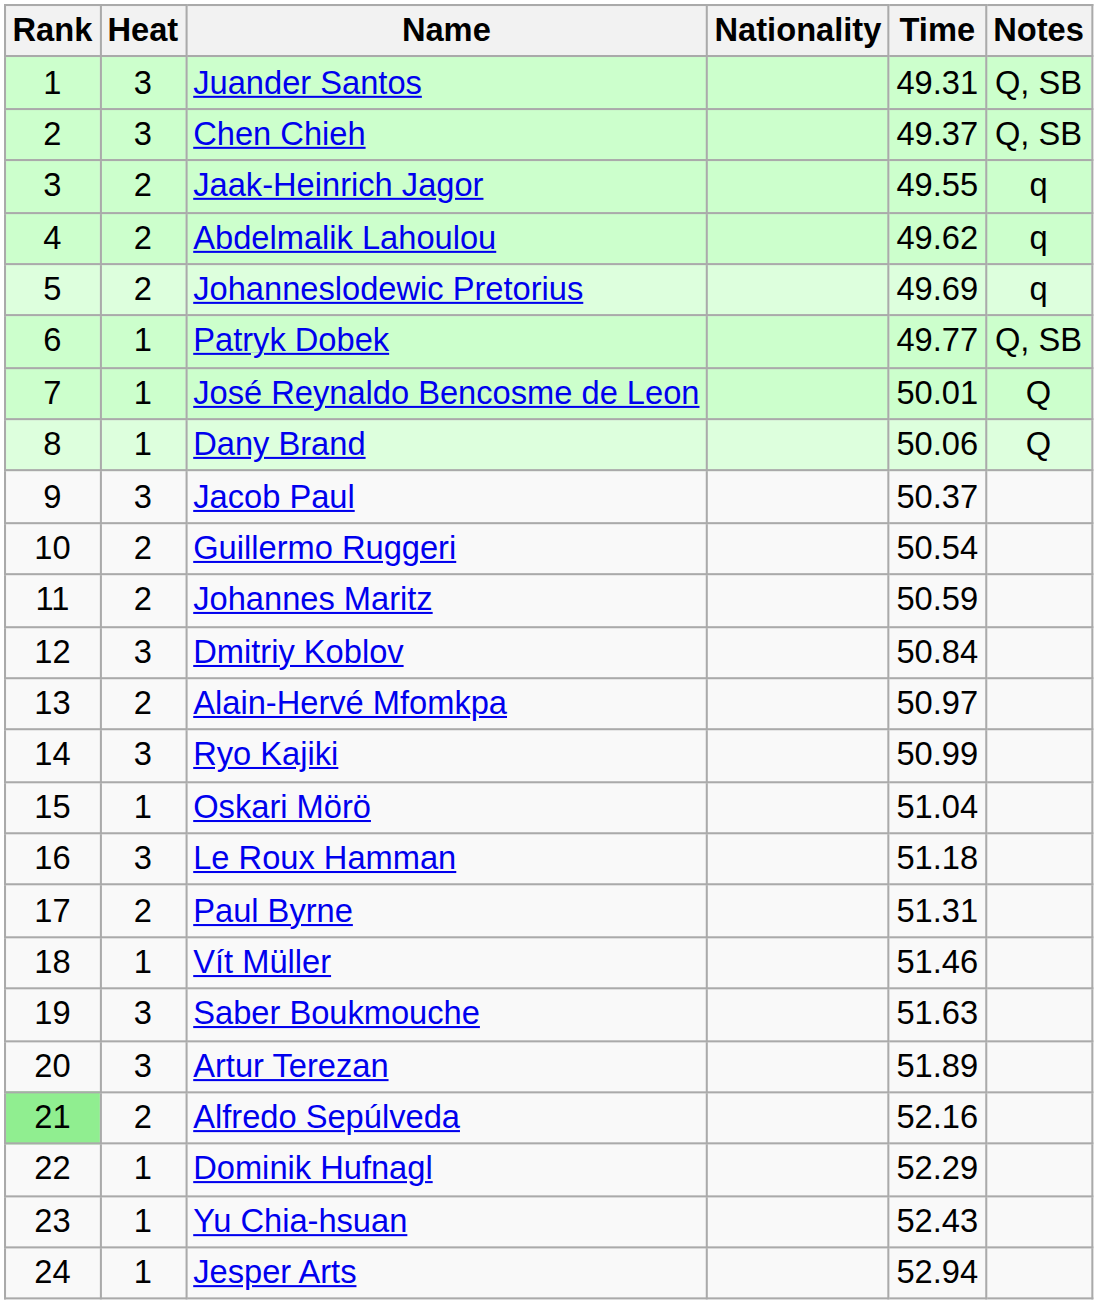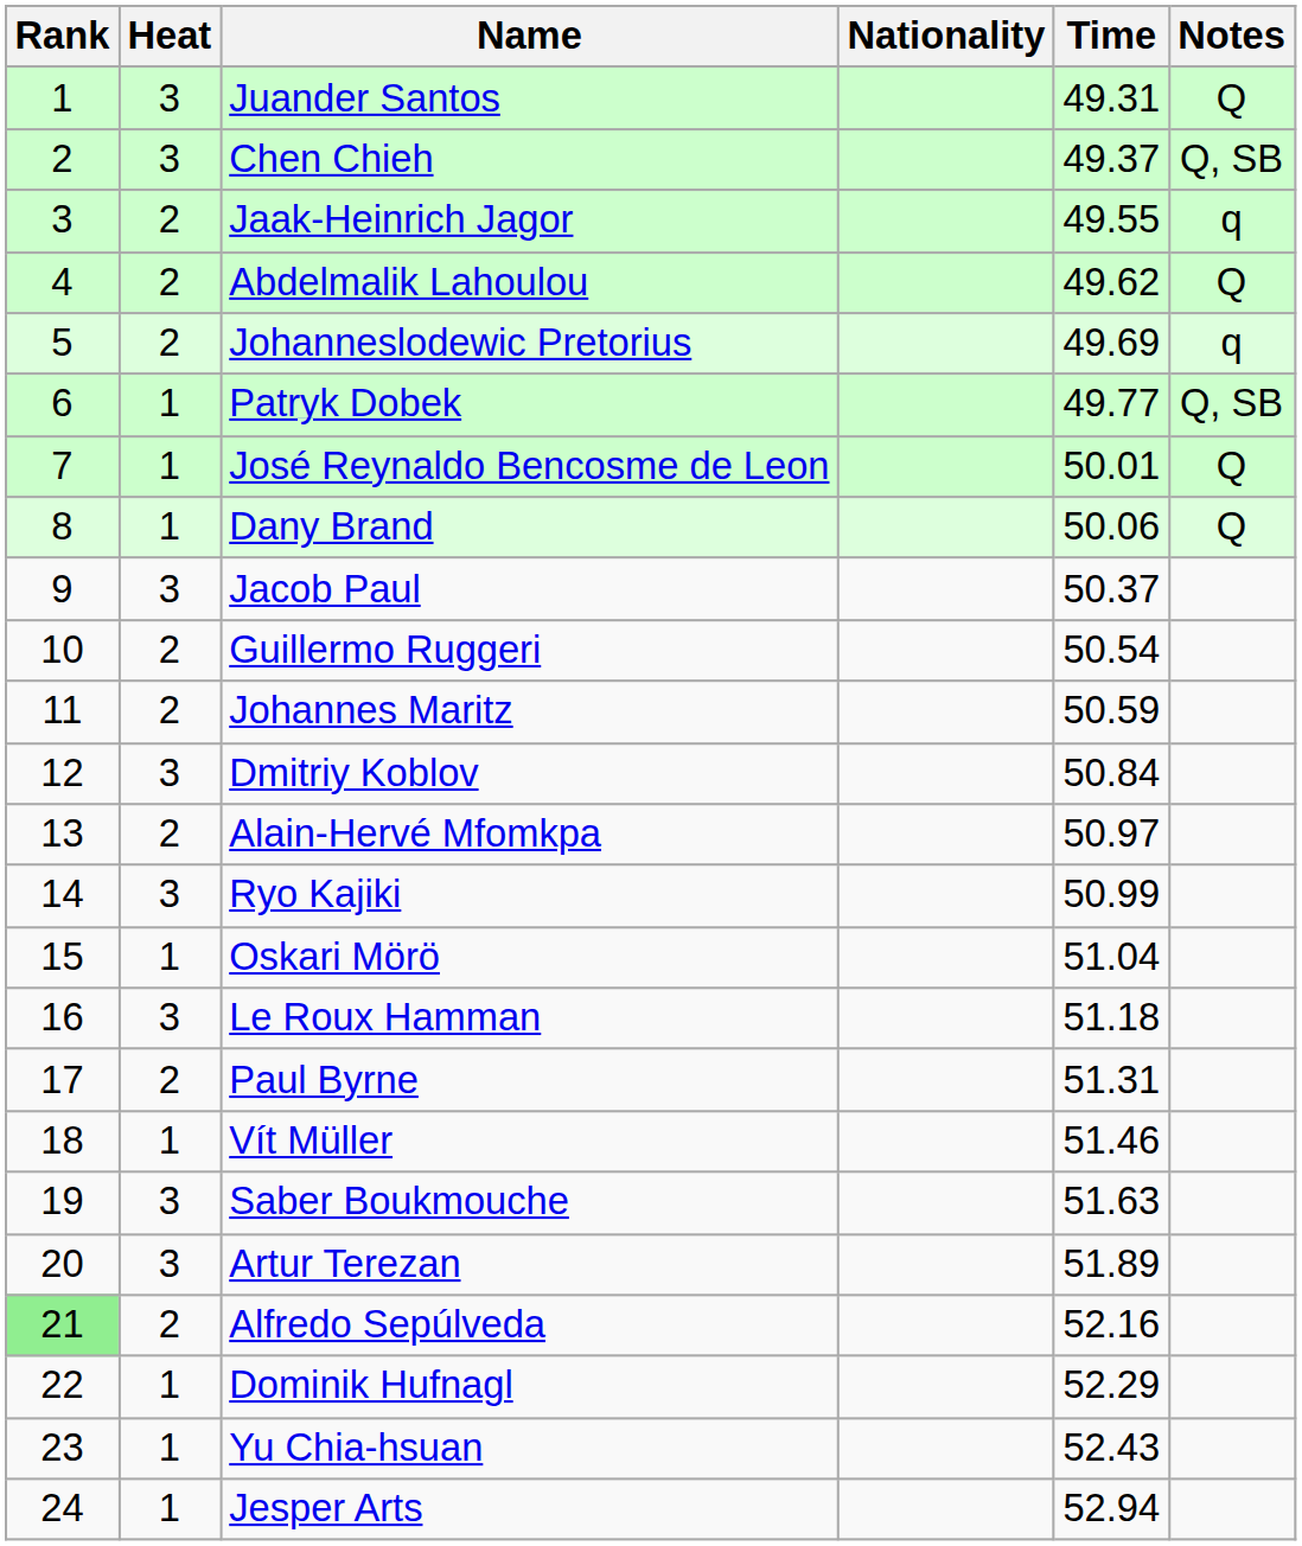Juander Santos | Notes: Q, SB -> Q
Abdelmalik Lahoulou | Notes: q -> Q
